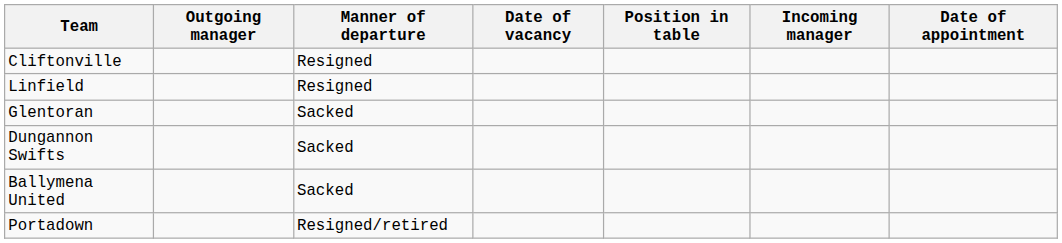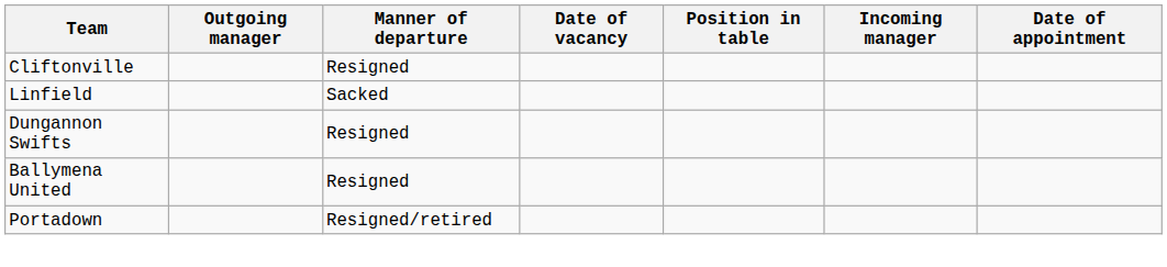Linfield | Manner of departure: Resigned -> Sacked
- row: Glentoran | Sacked
Dungannon Swifts | Manner of departure: Sacked -> Resigned
Ballymena United | Manner of departure: Sacked -> Resigned
